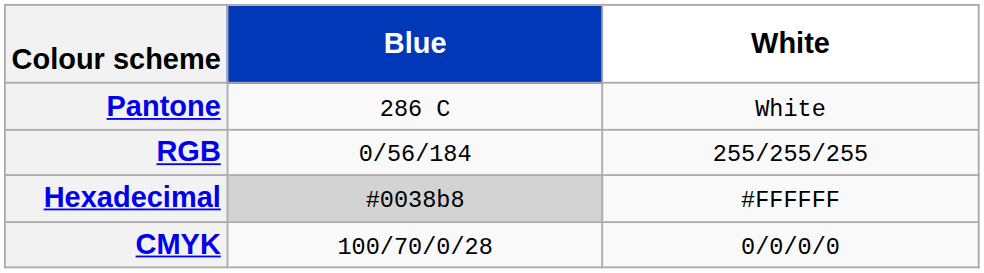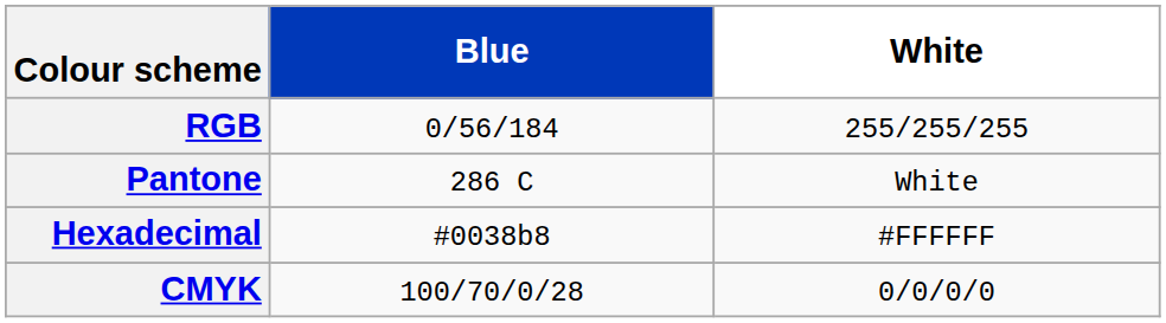rows swapped: Pantone <-> RGB
Hexadecimal | Blue: lightgrey background -> no background
